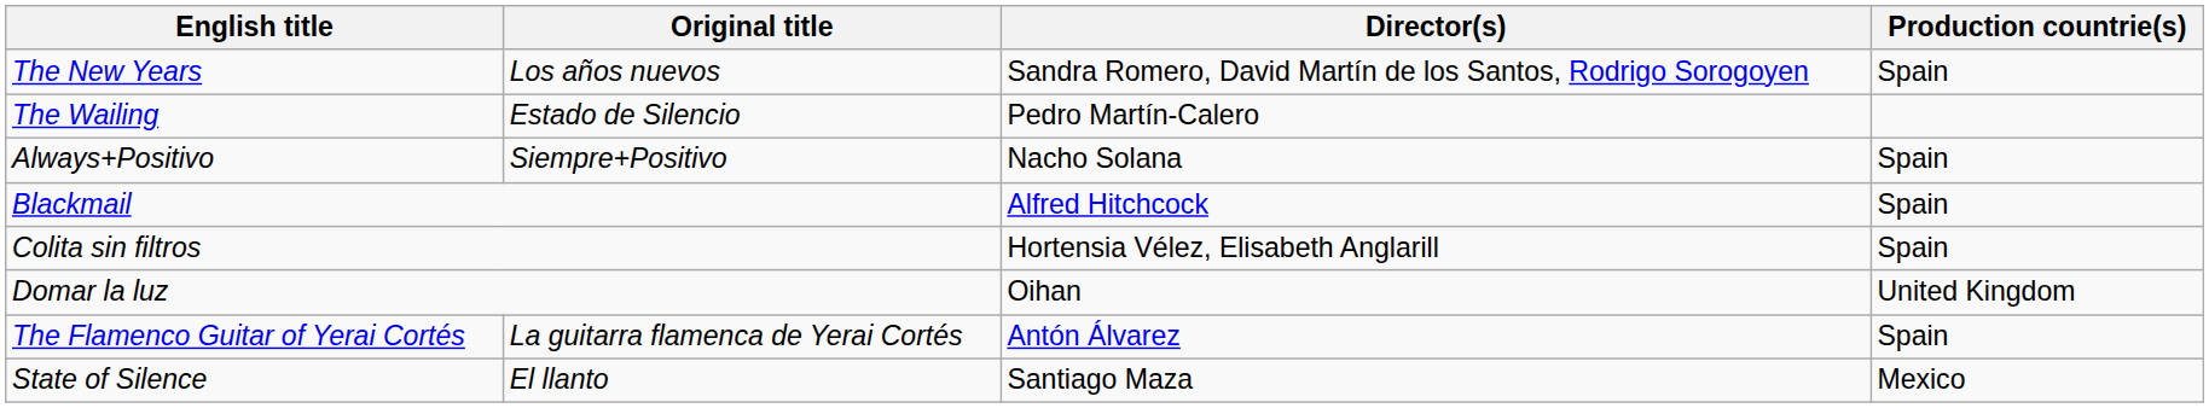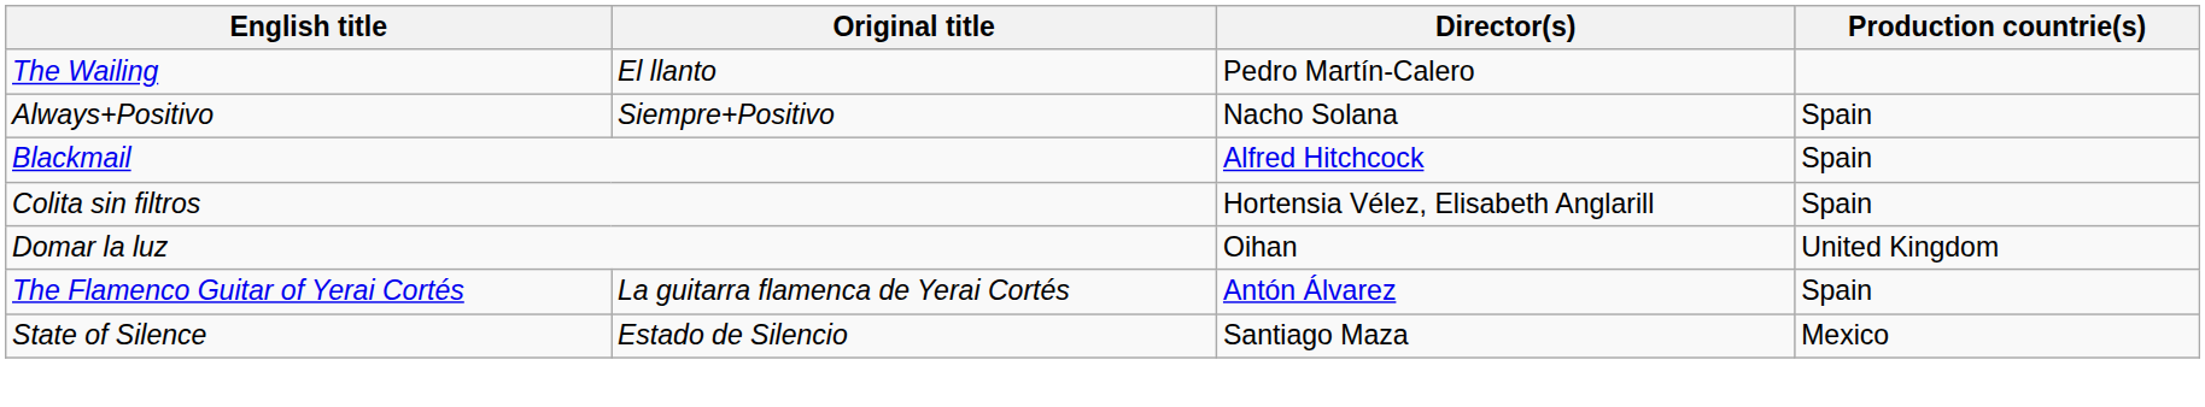- row: The New Years | Los años nuevos | Sandra Romero, David Martín de los Santos, Rodrigo Sorogoyen | Spain
The Wailing | Original title: Estado de Silencio -> El llanto
State of Silence | Original title: El llanto -> Estado de Silencio
